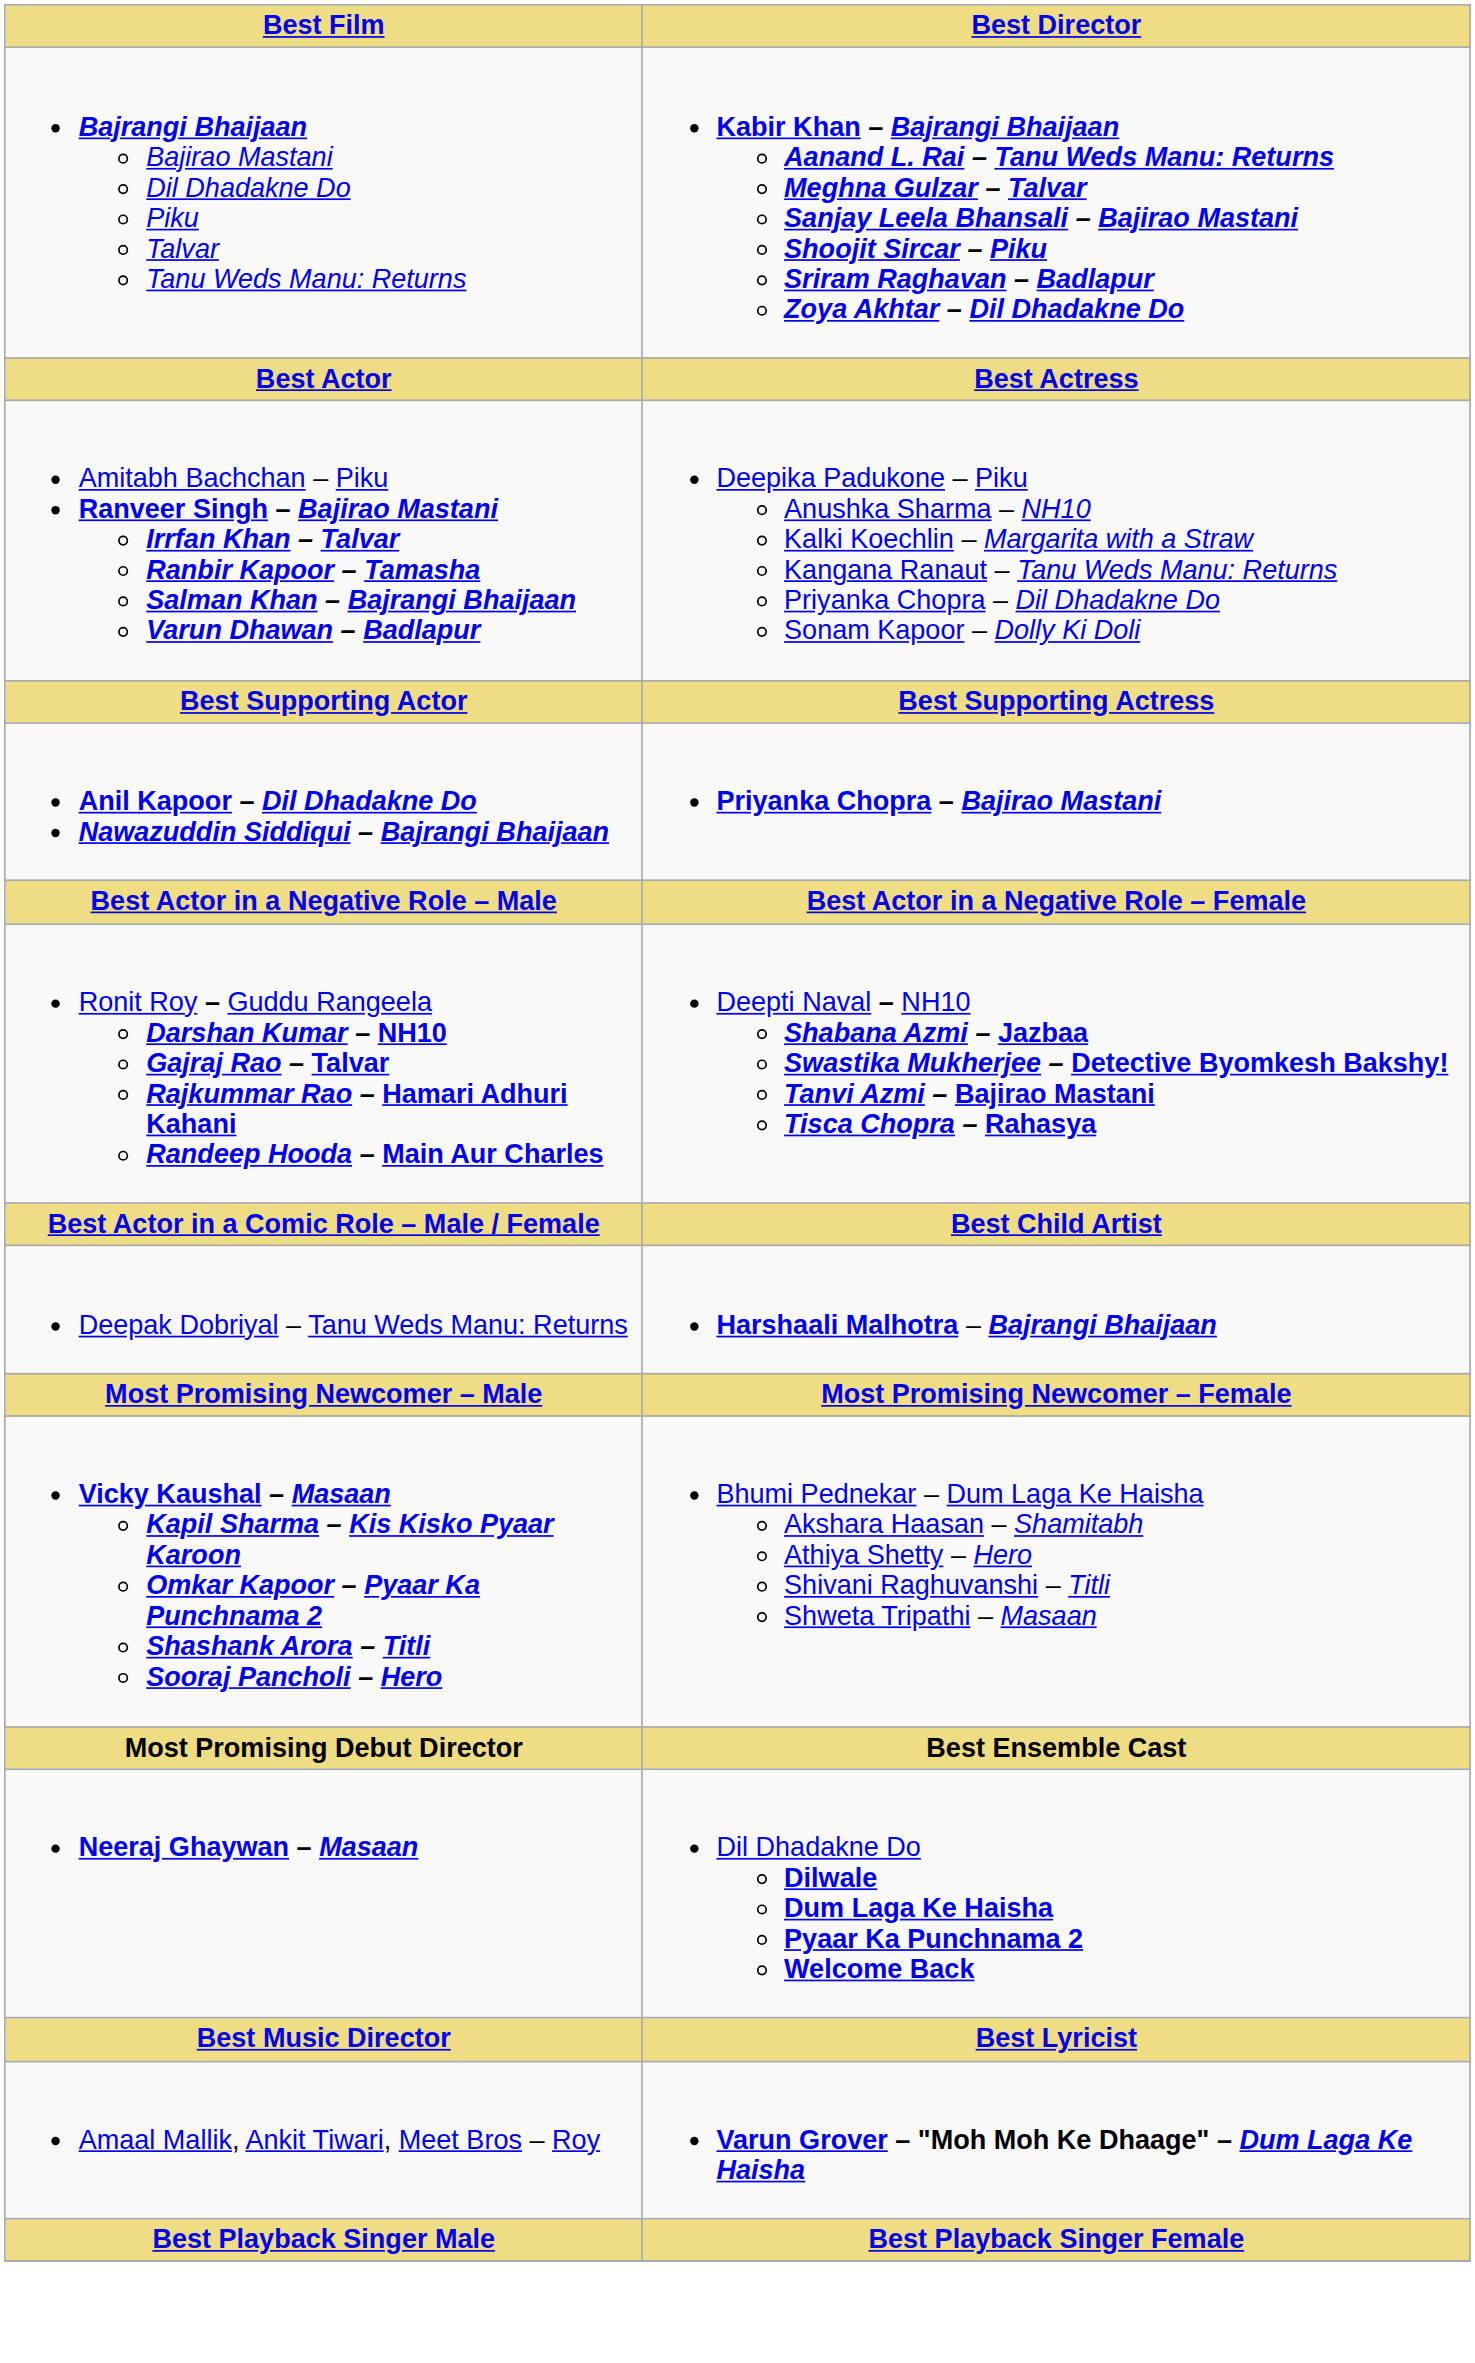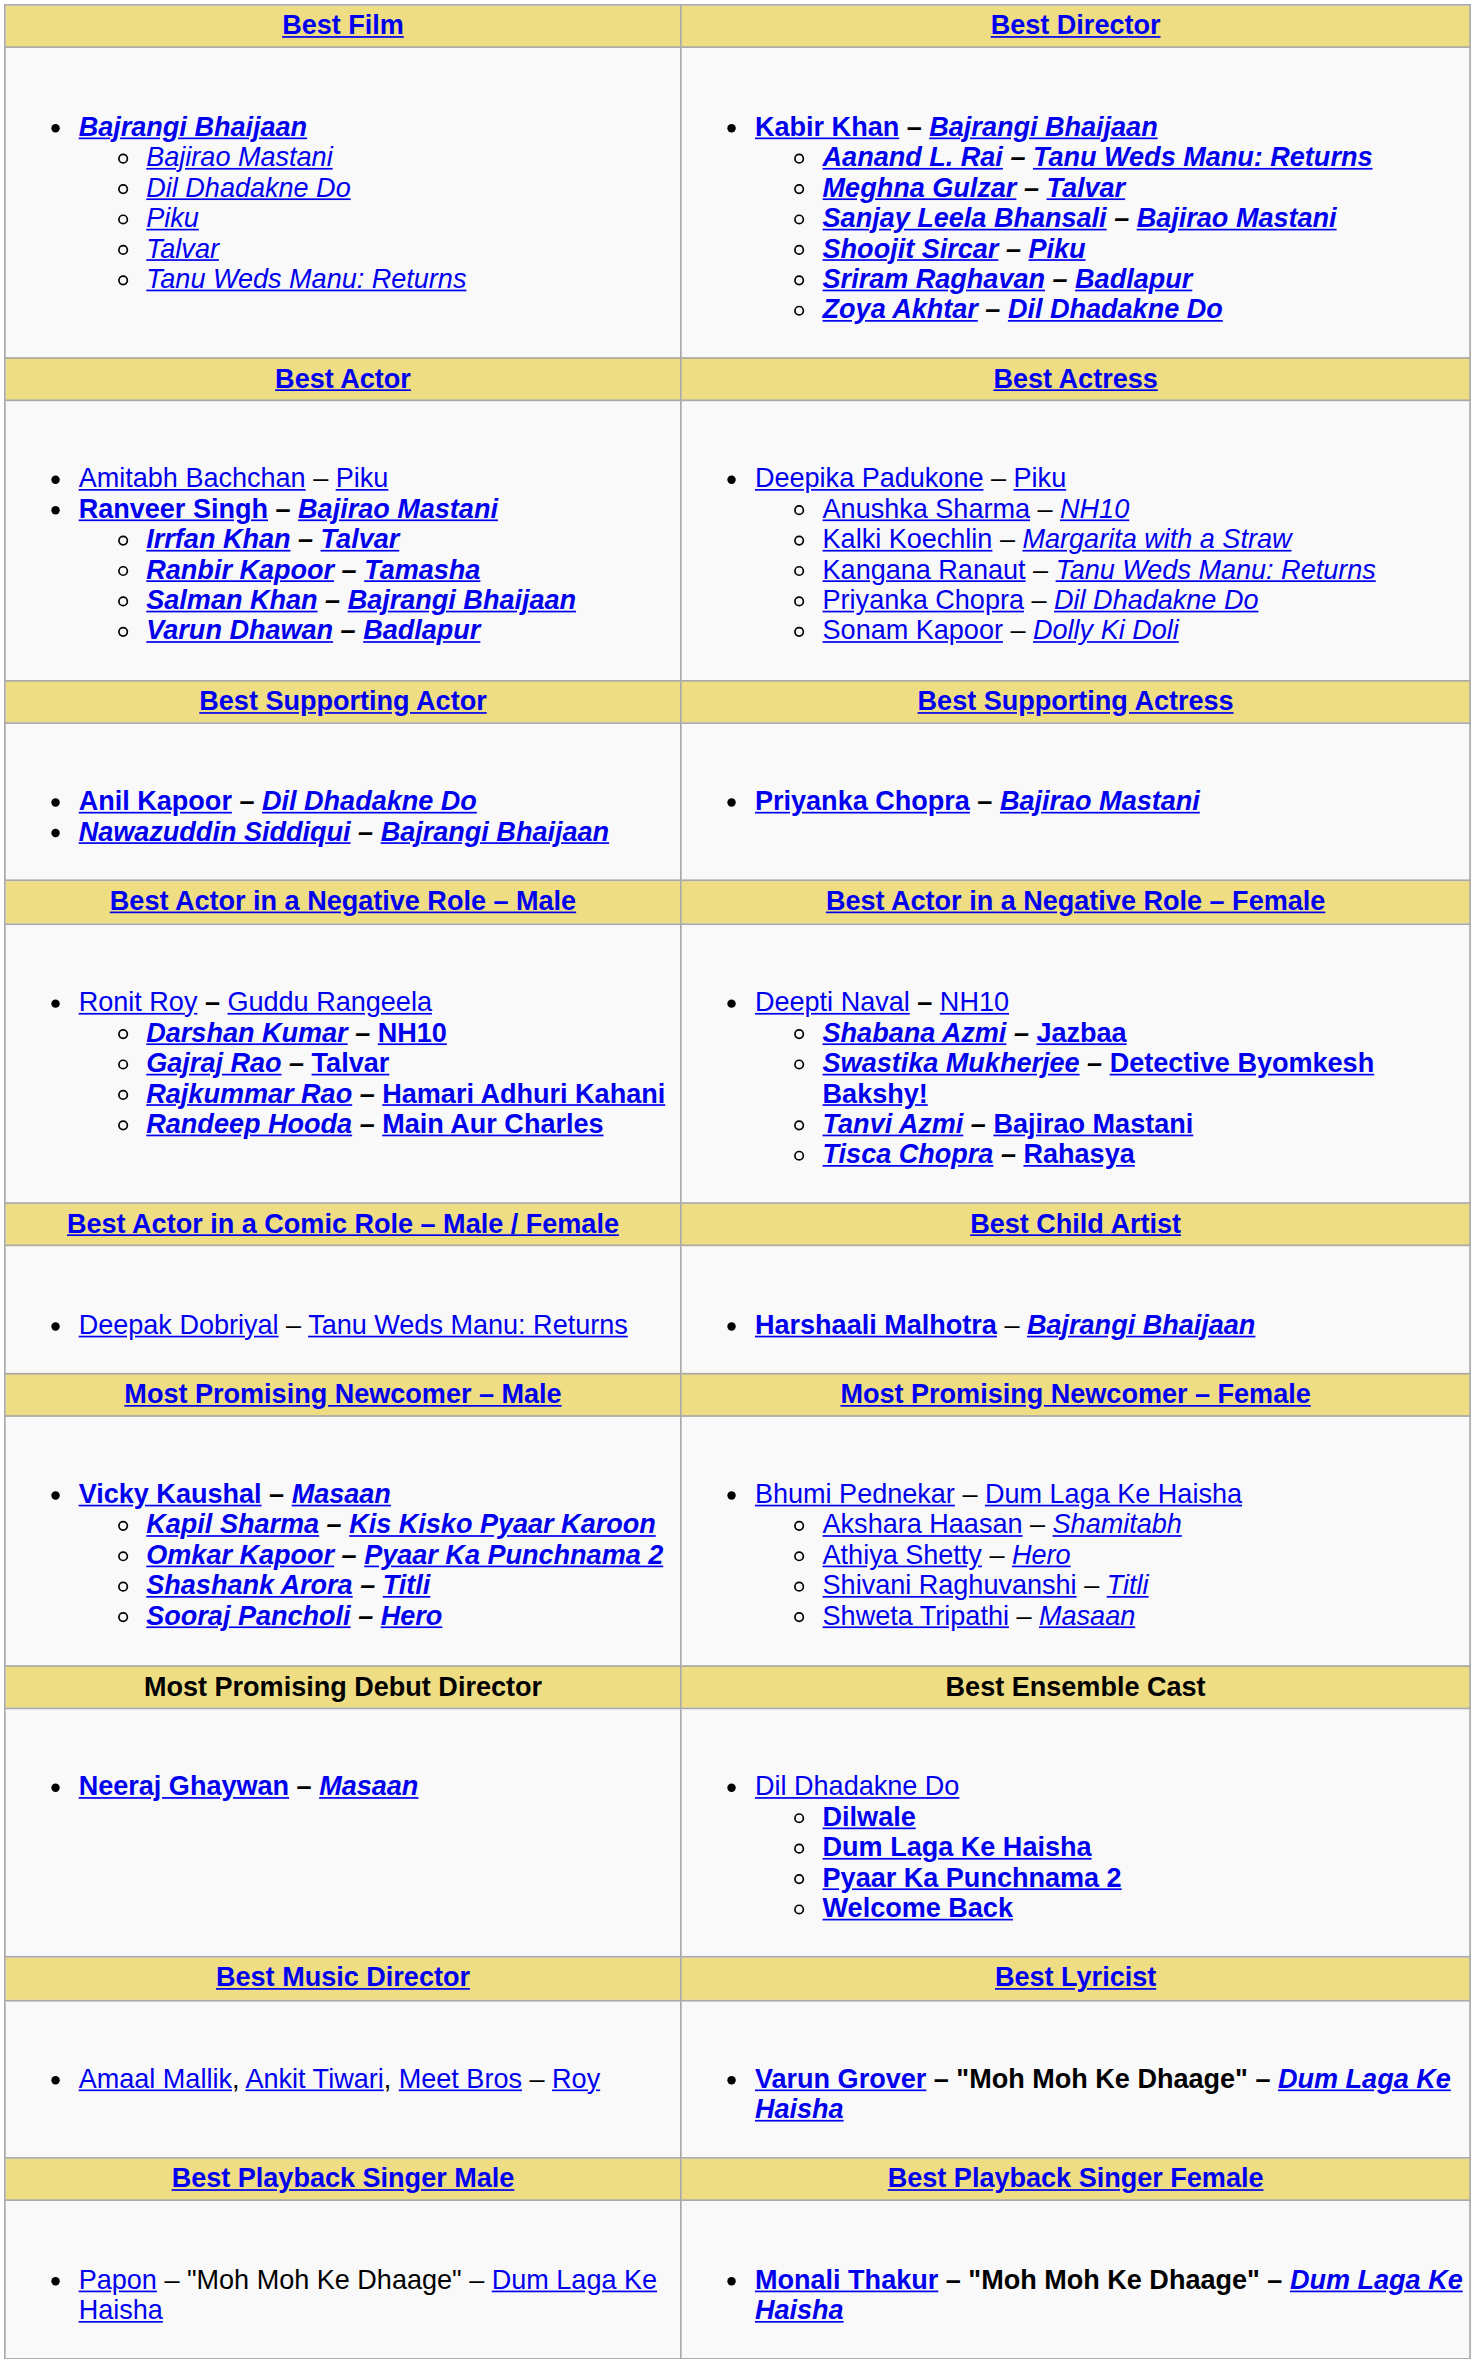+ row: Papon – "Moh Moh Ke Dhaage" – Dum Laga Ke Haisha | Monali Thakur – "Moh Moh Ke Dhaage" – Dum Laga Ke Haisha
